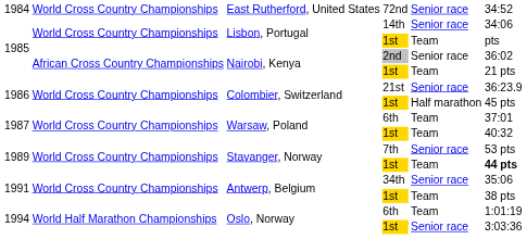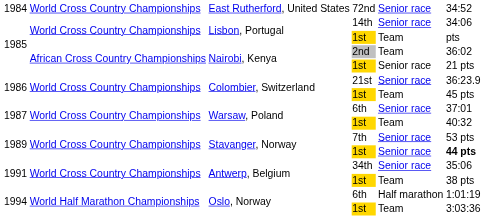Nairobi, Kenya / 2nd | column 5: Senior race -> Team
Nairobi, Kenya / 1st | column 5: Team -> Senior race
Colombier, Switzerland / 1st | column 5: Half marathon -> Team
Warsaw, Poland / 6th | column 5: Team -> Senior race
Stavanger, Norway / 1st | column 5: Team -> Senior race
Oslo, Norway / 6th | column 5: Team -> Half marathon
Oslo, Norway / 1st | column 5: Senior race -> Team
